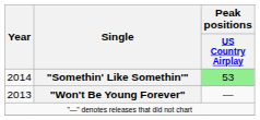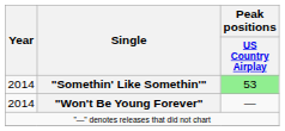"Won't Be Young Forever" | Year: 2013 -> 2014
